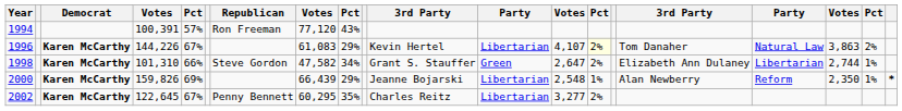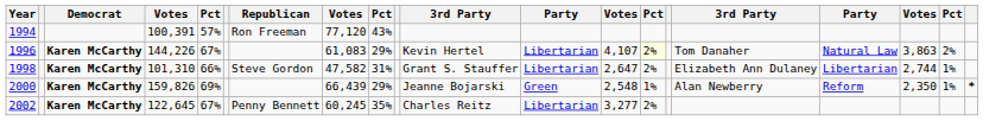1998 | column 9: 34% -> 31%
1998 | column 12: Green -> Libertarian
2000 | column 12: Libertarian -> Green
2002 | column 8: 60,295 -> 60,245
